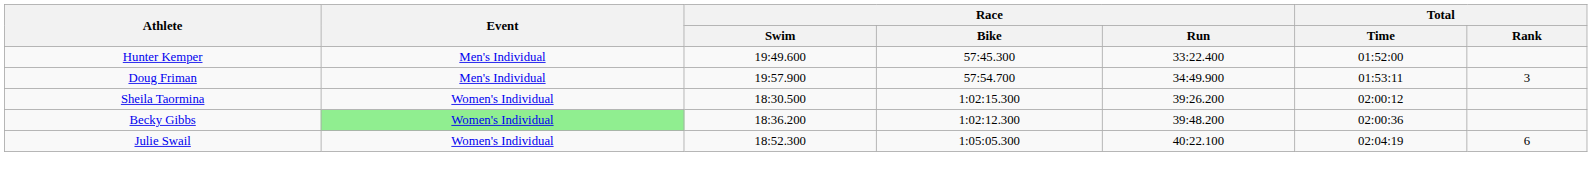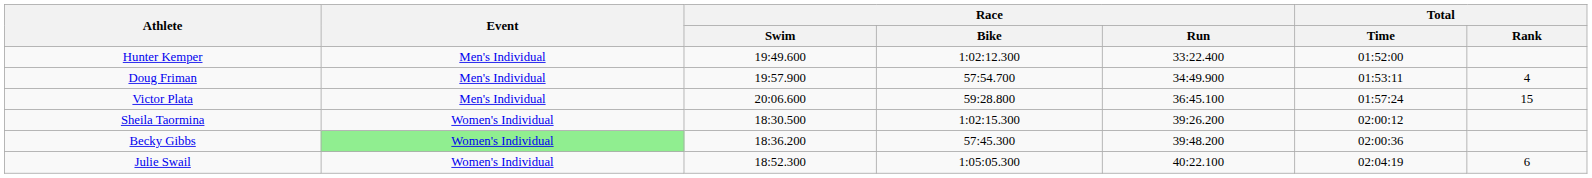Hunter Kemper | Race / Bike: 57:45.300 -> 1:02:12.300
Doug Friman | Total / Rank: 3 -> 4
+ row: Victor Plata | Men's Individual | 20:06.600 | 59:28.800 | 36:45.100 | 01:57:24 | 15
Becky Gibbs | Race / Bike: 1:02:12.300 -> 57:45.300
